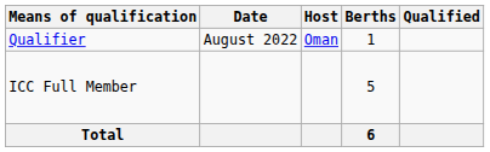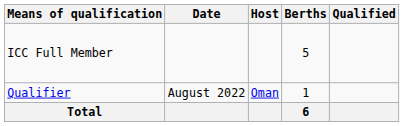rows swapped: ICC Full Member <-> Qualifier
